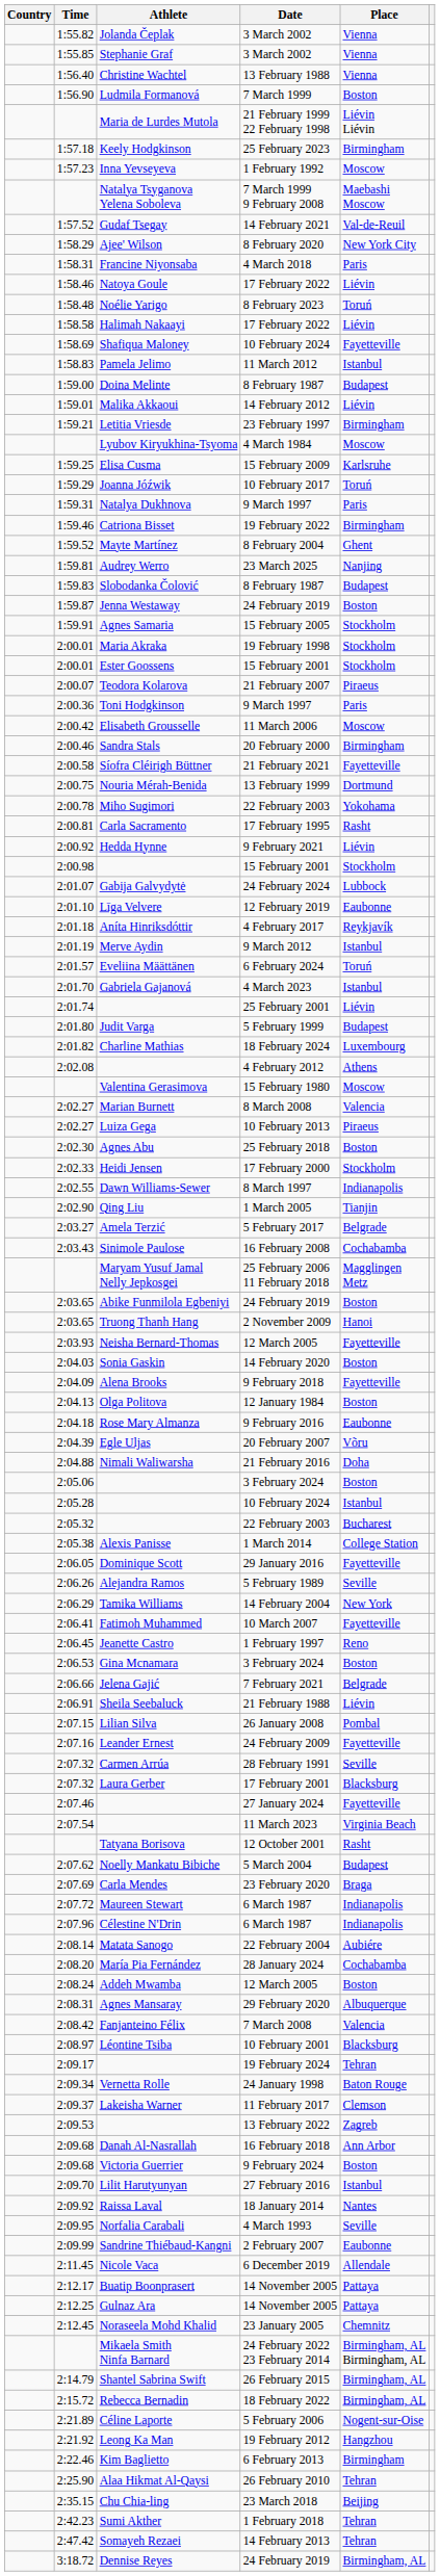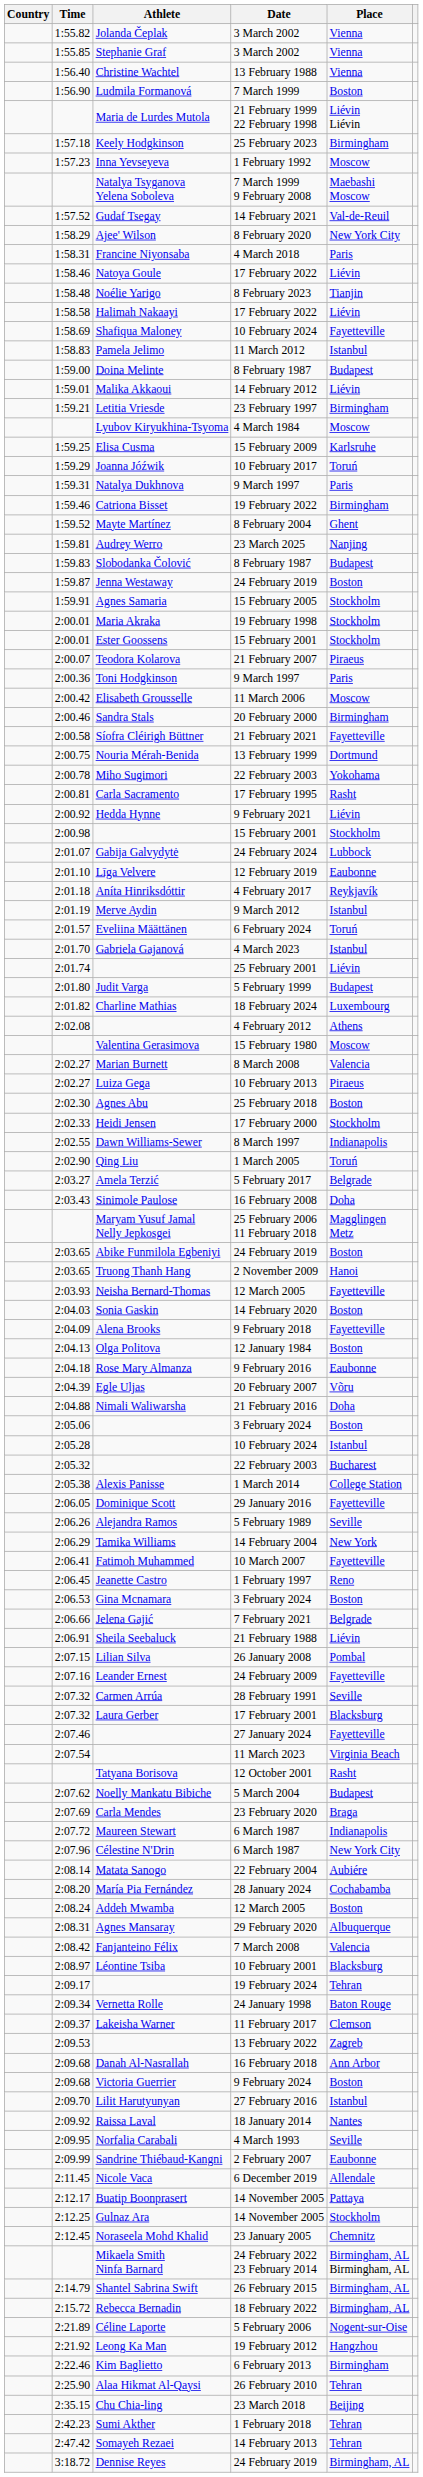Noélie Yarigo | Place: Toruń -> Tianjin
Qing Liu | Place: Tianjin -> Toruń
Sinimole Paulose | Place: Cochabamba -> Doha
Célestine N'Drin | Place: Indianapolis -> New York City
Gulnaz Ara | Place: Pattaya -> Stockholm
